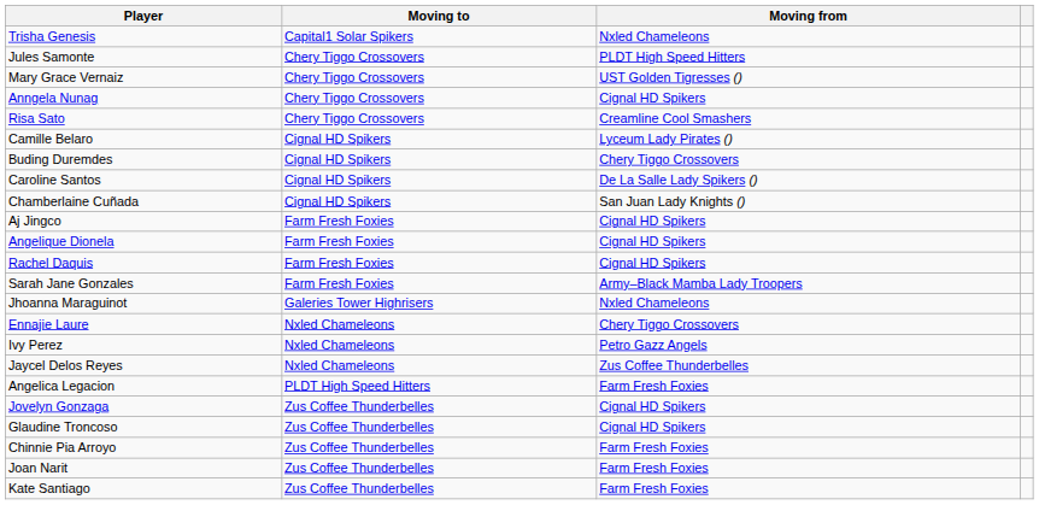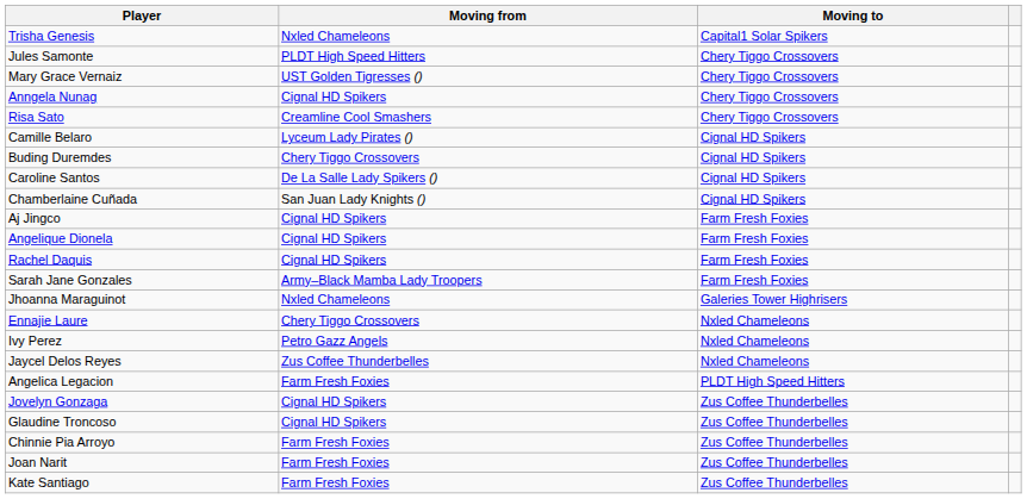columns swapped: Moving from <-> Moving to
